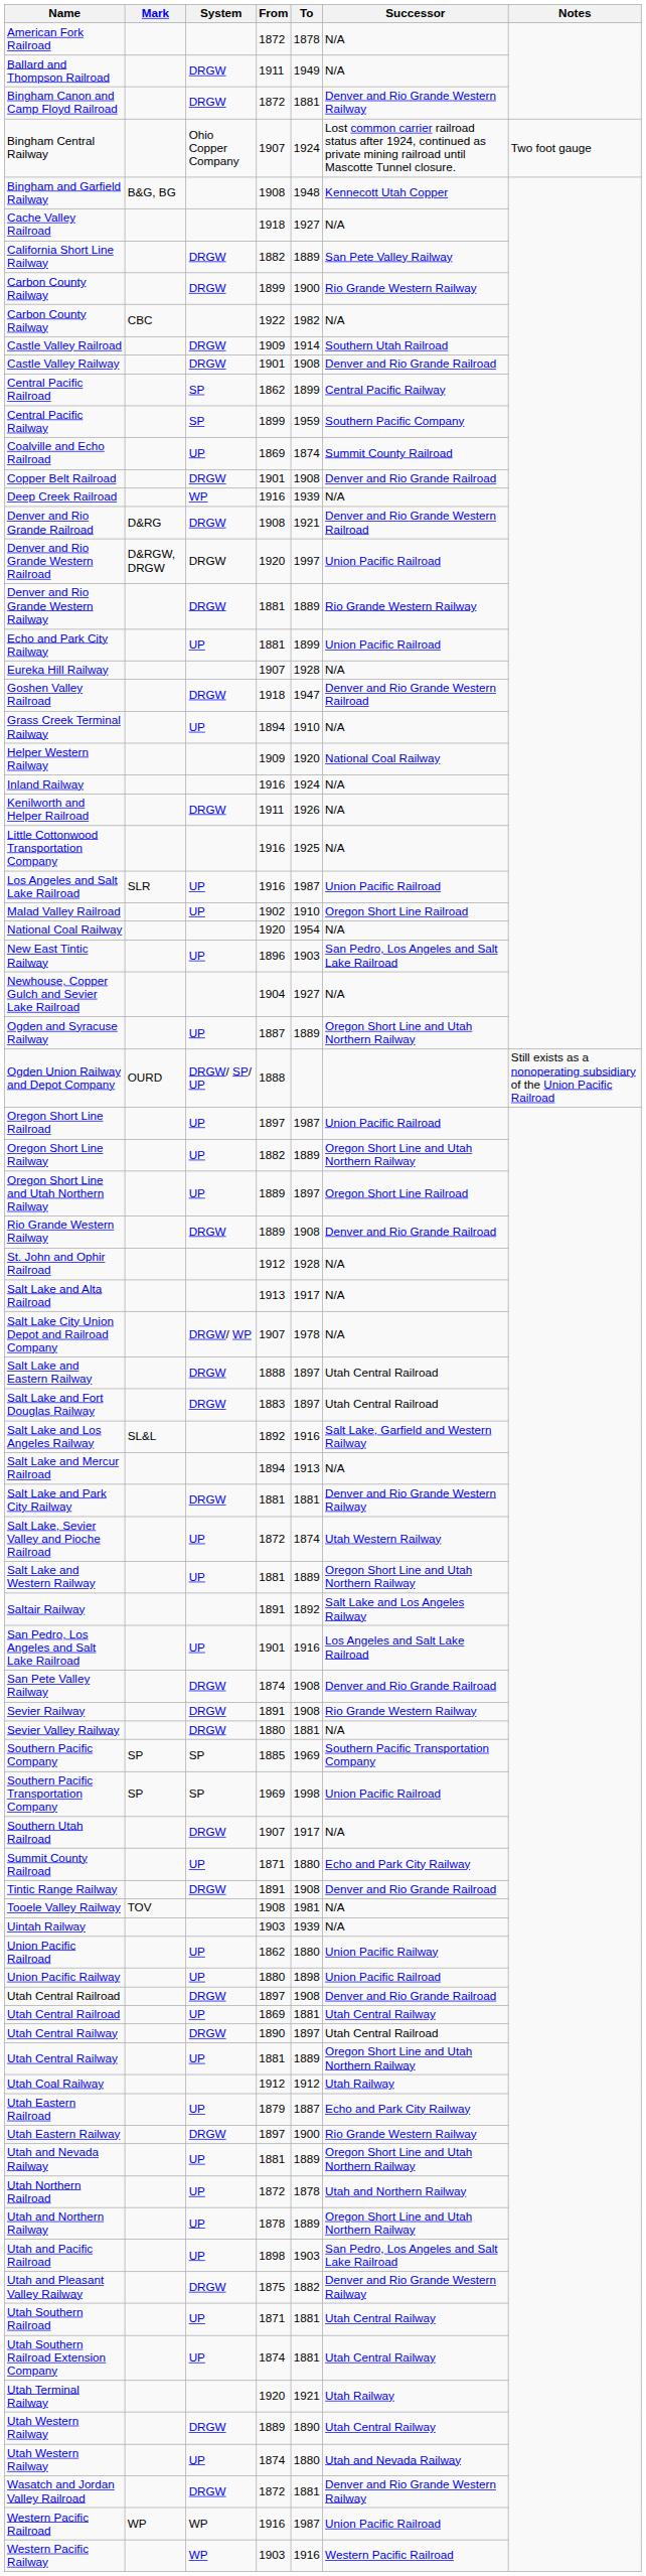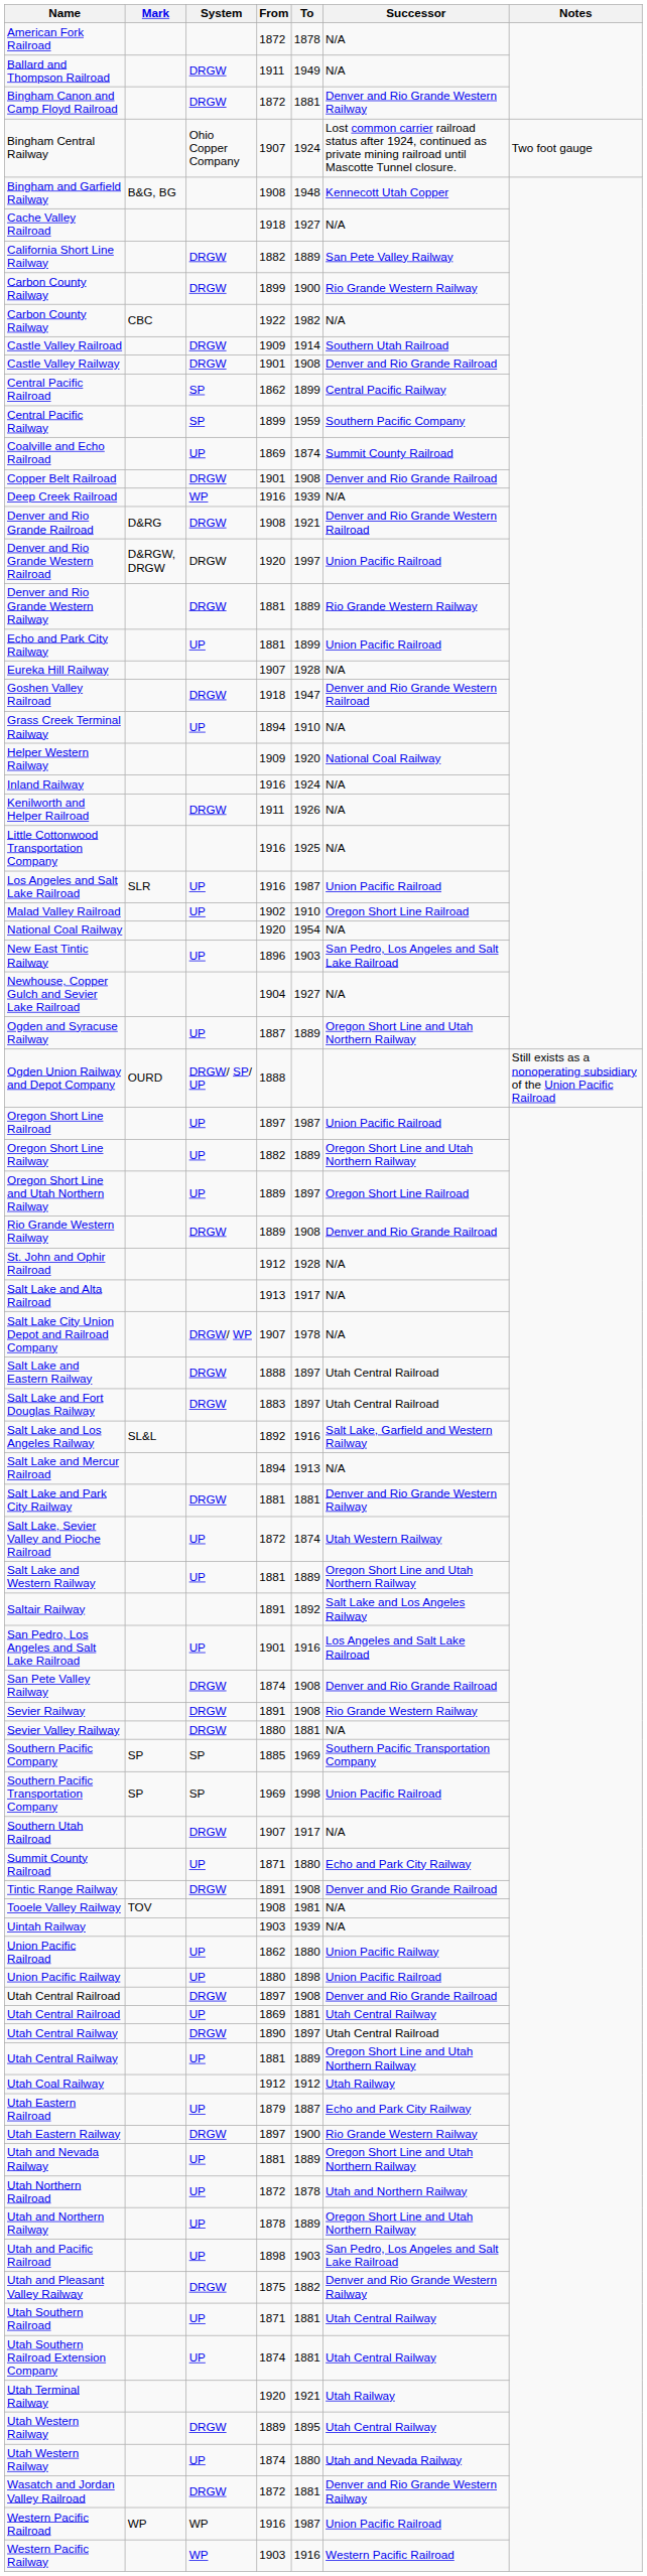Utah Western Railway / 1889 | To: 1890 -> 1895
